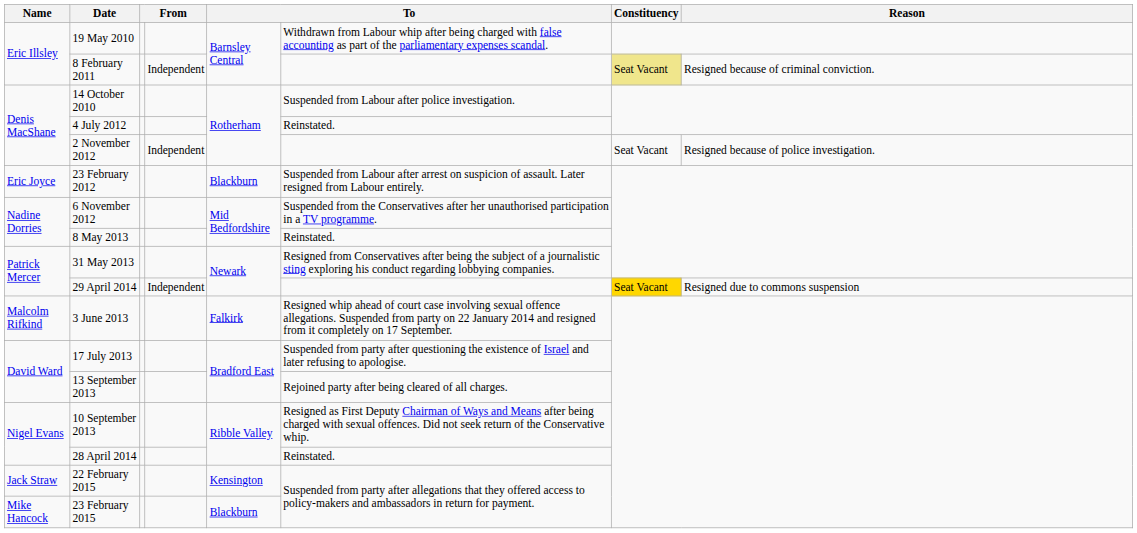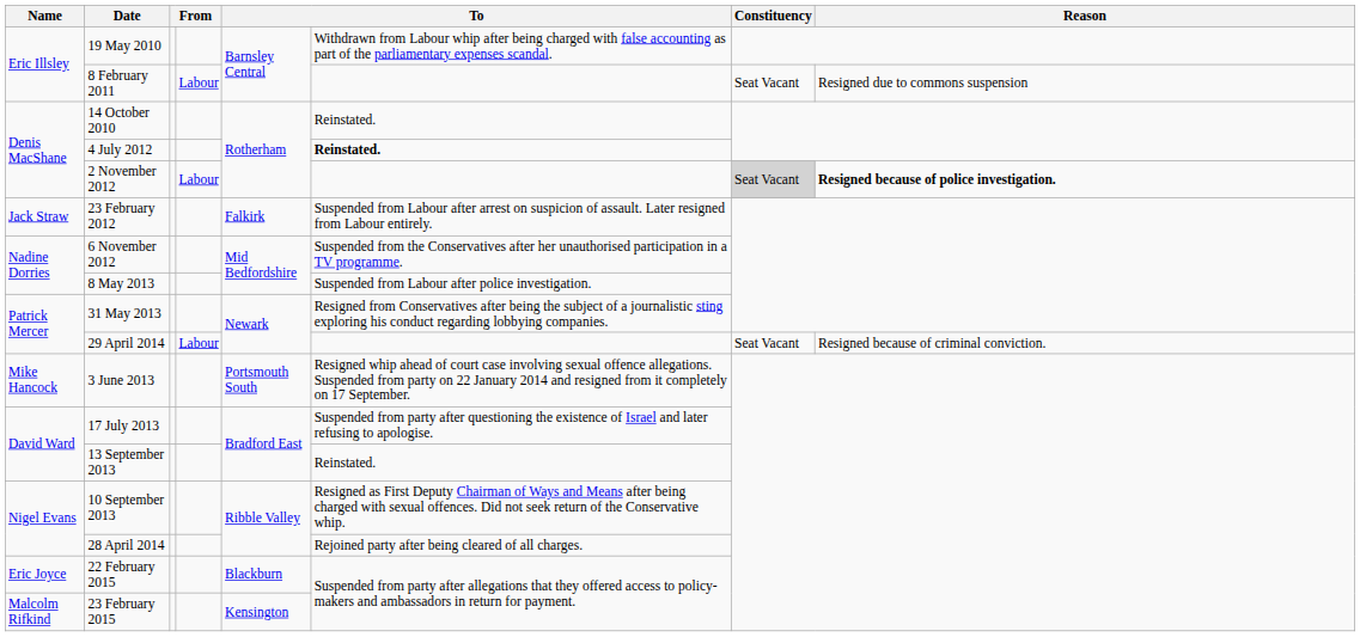8 February 2011 | column 4: Independent -> Labour
8 February 2011 | Constituency: khaki background -> no background
8 February 2011 | Reason: Resigned because of criminal conviction. -> Resigned due to commons suspension
14 October 2010 | column 6: Suspended from Labour after police investigation. -> Reinstated.
4 July 2012 | column 6: normal -> bold
2 November 2012 | column 4: Independent -> Labour
2 November 2012 | Constituency: no background -> lightgrey background
2 November 2012 | Reason: normal -> bold
23 February 2012 | Name: Eric Joyce -> Jack Straw
23 February 2012 | column 5: Blackburn -> Falkirk
8 May 2013 | column 6: Reinstated. -> Suspended from Labour after police investigation.
29 April 2014 | column 4: Independent -> Labour
29 April 2014 | Constituency: gold background -> no background
29 April 2014 | Reason: Resigned due to commons suspension -> Resigned because of criminal conviction.
3 June 2013 | Name: Malcolm Rifkind -> Mike Hancock
3 June 2013 | column 5: Falkirk -> Portsmouth South
13 September 2013 | column 6: Rejoined party after being cleared of all charges. -> Reinstated.
28 April 2014 | column 6: Reinstated. -> Rejoined party after being cleared of all charges.
22 February 2015 | Name: Jack Straw -> Eric Joyce
22 February 2015 | column 5: Kensington -> Blackburn
23 February 2015 | Name: Mike Hancock -> Malcolm Rifkind
23 February 2015 | column 5: Blackburn -> Kensington
